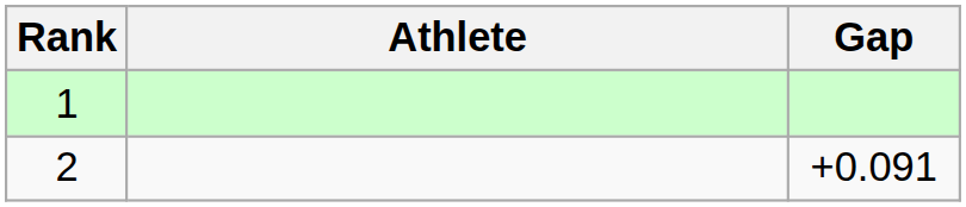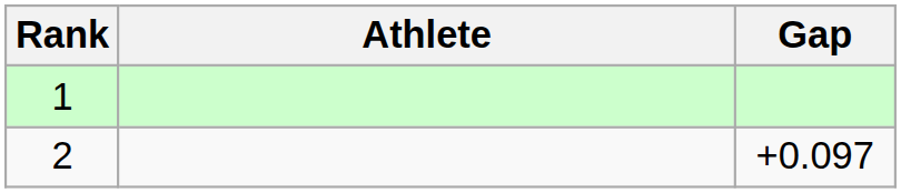2 | Gap: +0.091 -> +0.097
